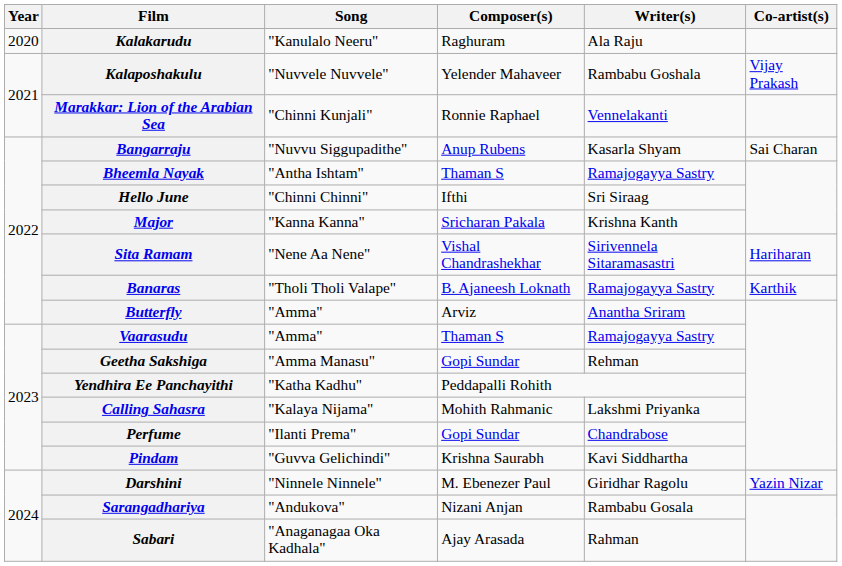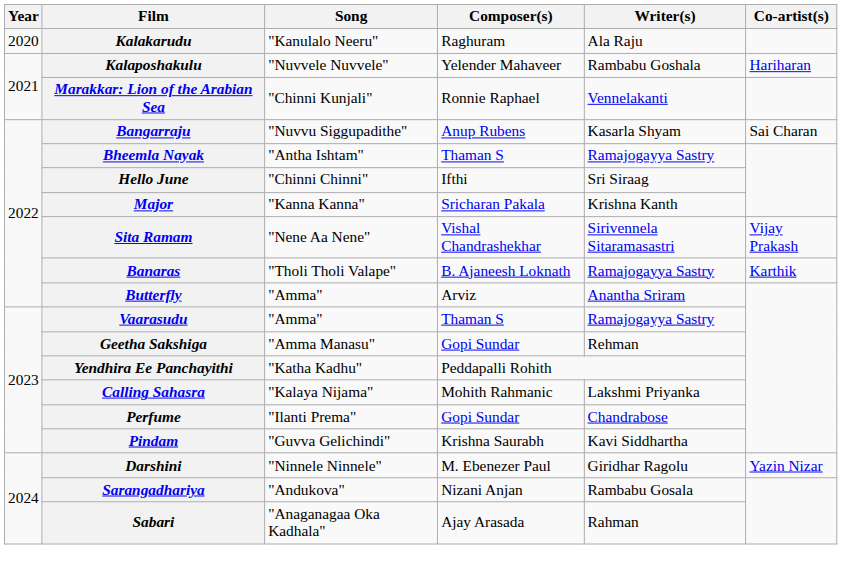Kalaposhakulu | Co-artist(s): Vijay Prakash -> Hariharan
Sita Ramam | Co-artist(s): Hariharan -> Vijay Prakash
